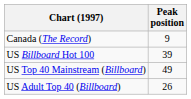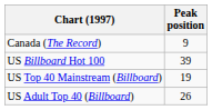US Top 40 Mainstream (Billboard) | Peak position: 49 -> 19
